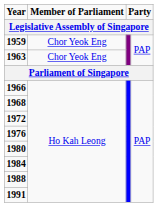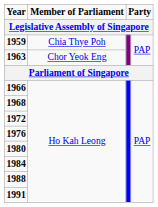1959 | Member of Parliament: Chor Yeok Eng -> Chia Thye Poh
